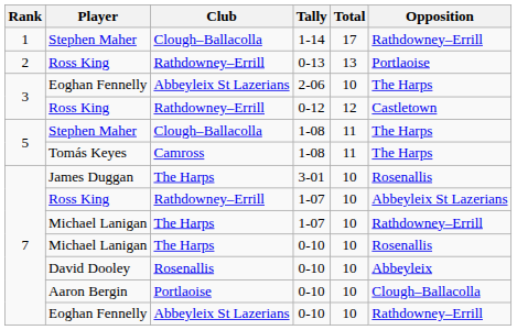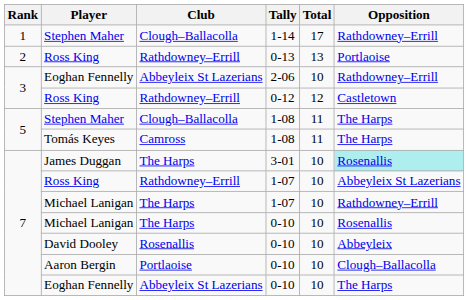Eoghan Fennelly / 2-06 | Opposition: The Harps -> Rathdowney–Errill
James Duggan | Opposition: no background -> paleturquoise background
Eoghan Fennelly / 0-10 | Opposition: Rathdowney–Errill -> The Harps
